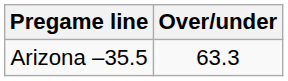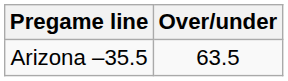Arizona –35.5 | Over/under: 63.3 -> 63.5
